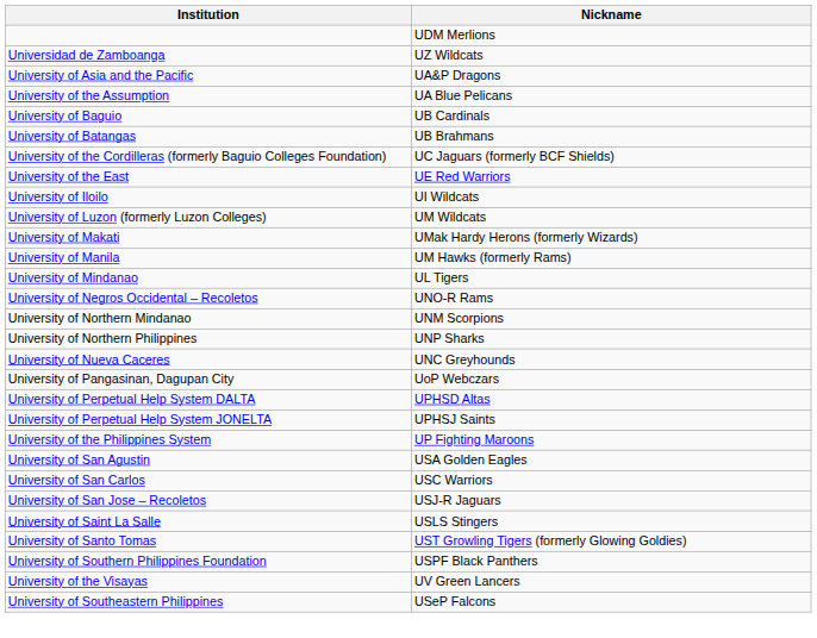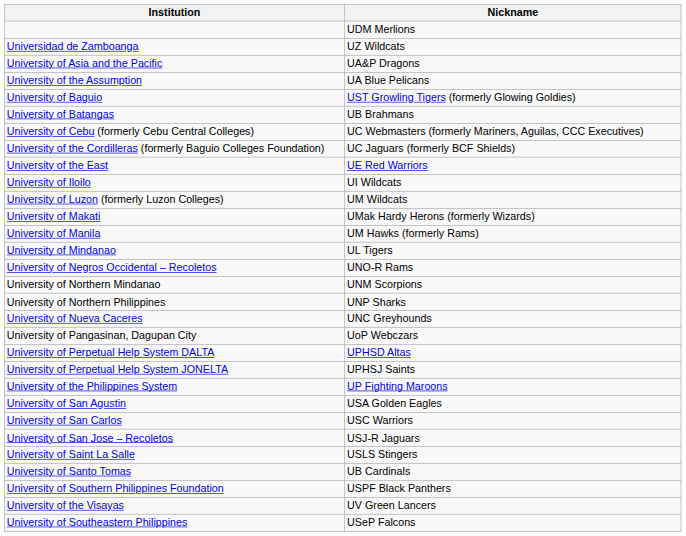University of Baguio | Nickname: UB Cardinals -> UST Growling Tigers (formerly Glowing Goldies)
+ row: University of Cebu (formerly Cebu Central Colleges) | UC Webmasters (formerly Mariners, Aguilas, CCC Executives)
University of Santo Tomas | Nickname: UST Growling Tigers (formerly Glowing Goldies) -> UB Cardinals
